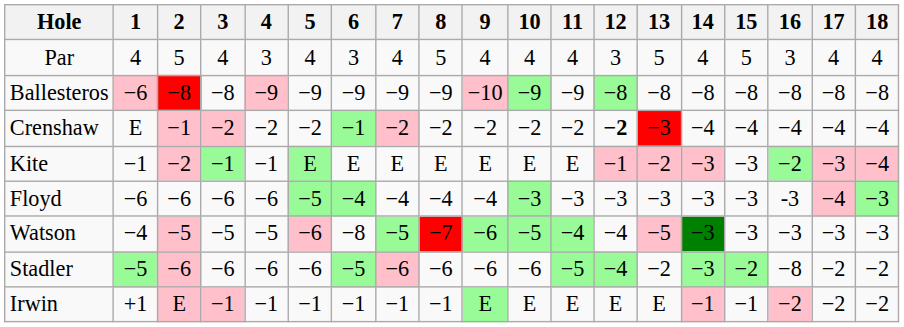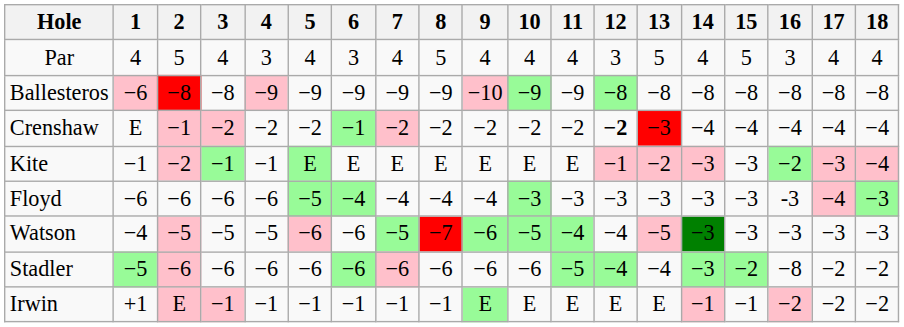Watson | 6: −8 -> −6
Stadler | 6: −5 -> −6
Stadler | 13: −2 -> −4
